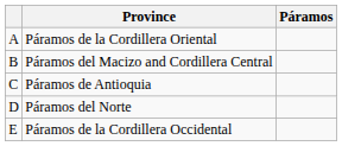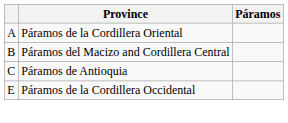- row: D | Páramos del Norte
